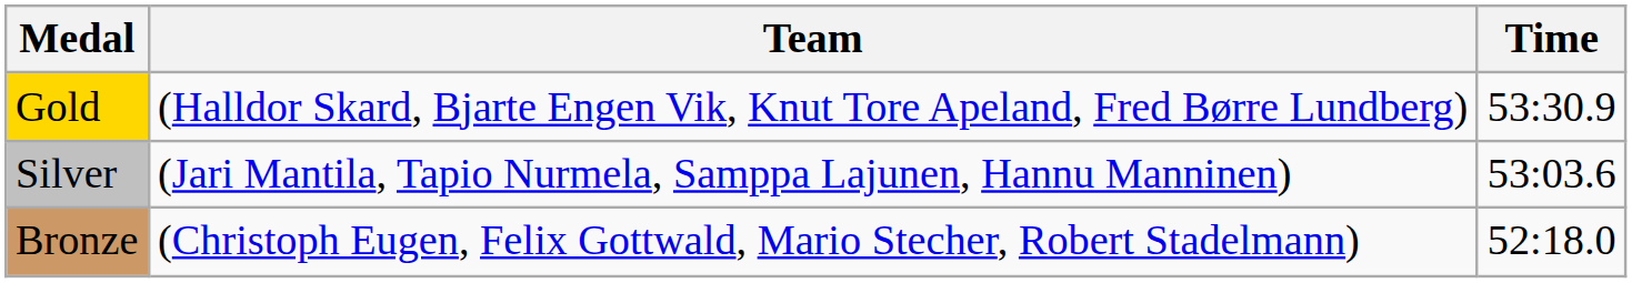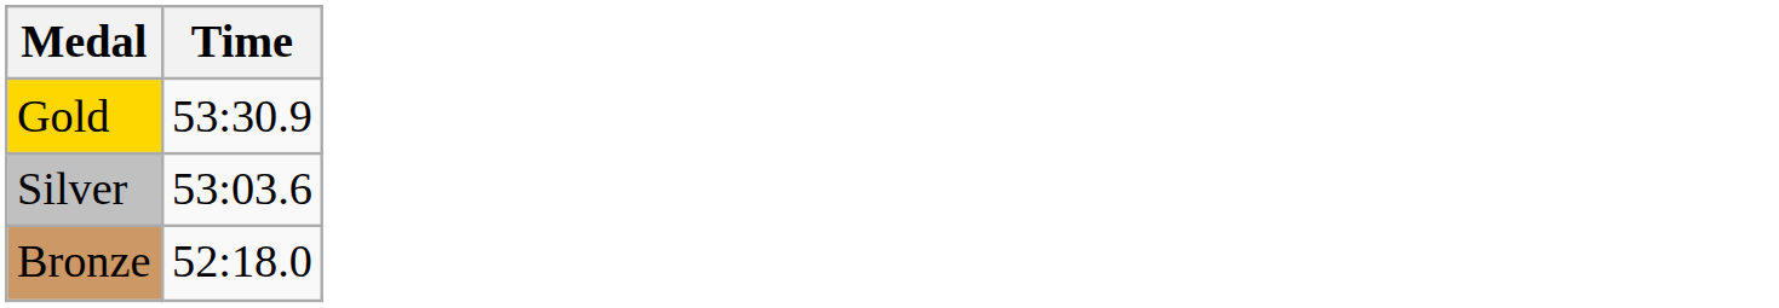- column: Team | (Halldor Skard, Bjarte Engen Vik, Knut Tore Apeland, Fred Børre Lundberg) | (Jari Mantila, Tapio Nurmela, Samppa Lajunen, Hannu Manninen) | (Christoph Eugen, Felix Gottwald, Mario Stecher, Robert Stadelmann)
